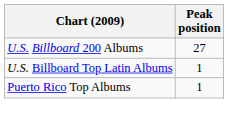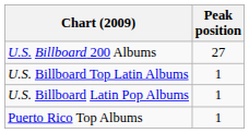+ row: U.S. Billboard Latin Pop Albums | 1
